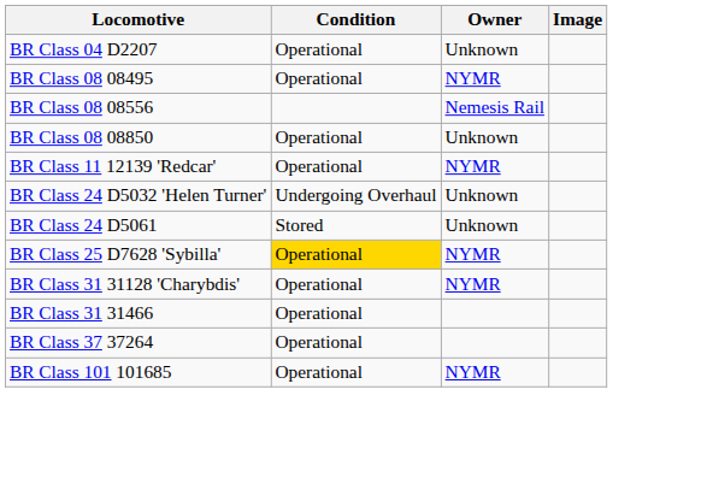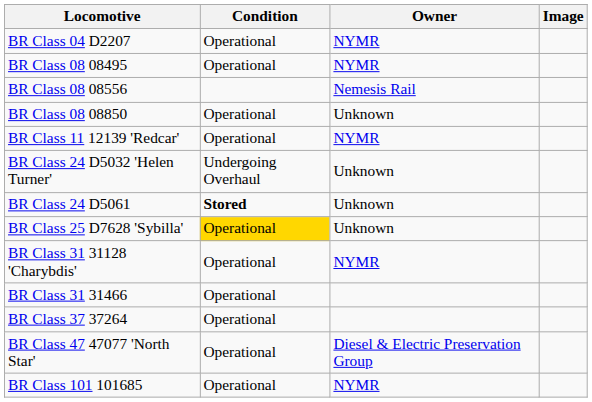BR Class 04 D2207 | Owner: Unknown -> NYMR
BR Class 24 D5061 | Condition: normal -> bold
BR Class 25 D7628 'Sybilla' | Owner: NYMR -> Unknown
+ row: BR Class 47 47077 'North Star' | Operational | Diesel & Electric Preservation Group
